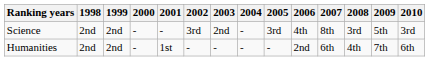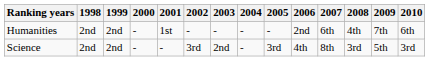rows swapped: Science <-> Humanities
